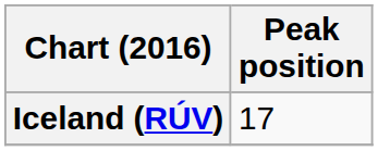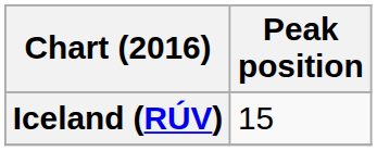Iceland (RÚV) | Peak position: 17 -> 15
